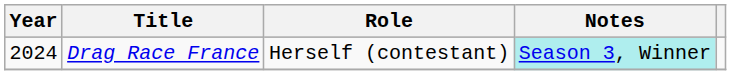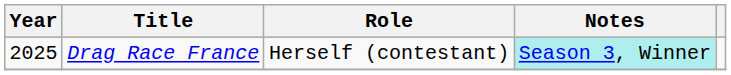Drag Race France | Year: 2024 -> 2025
